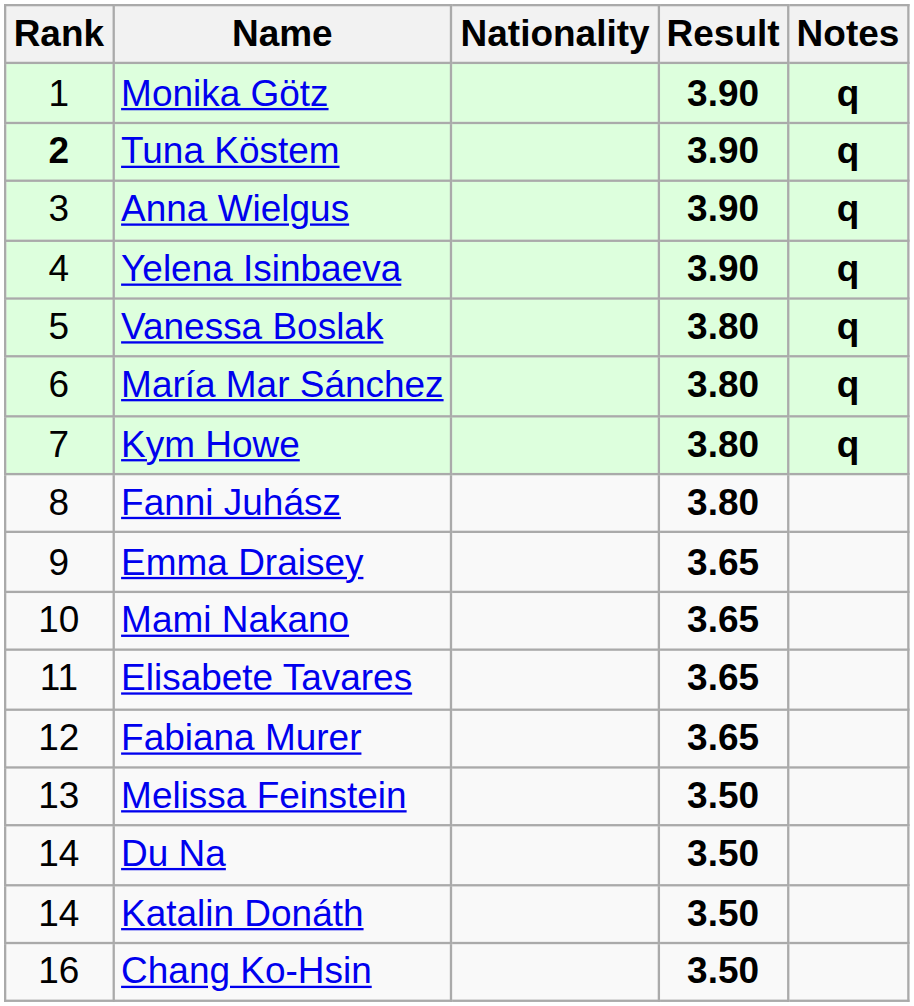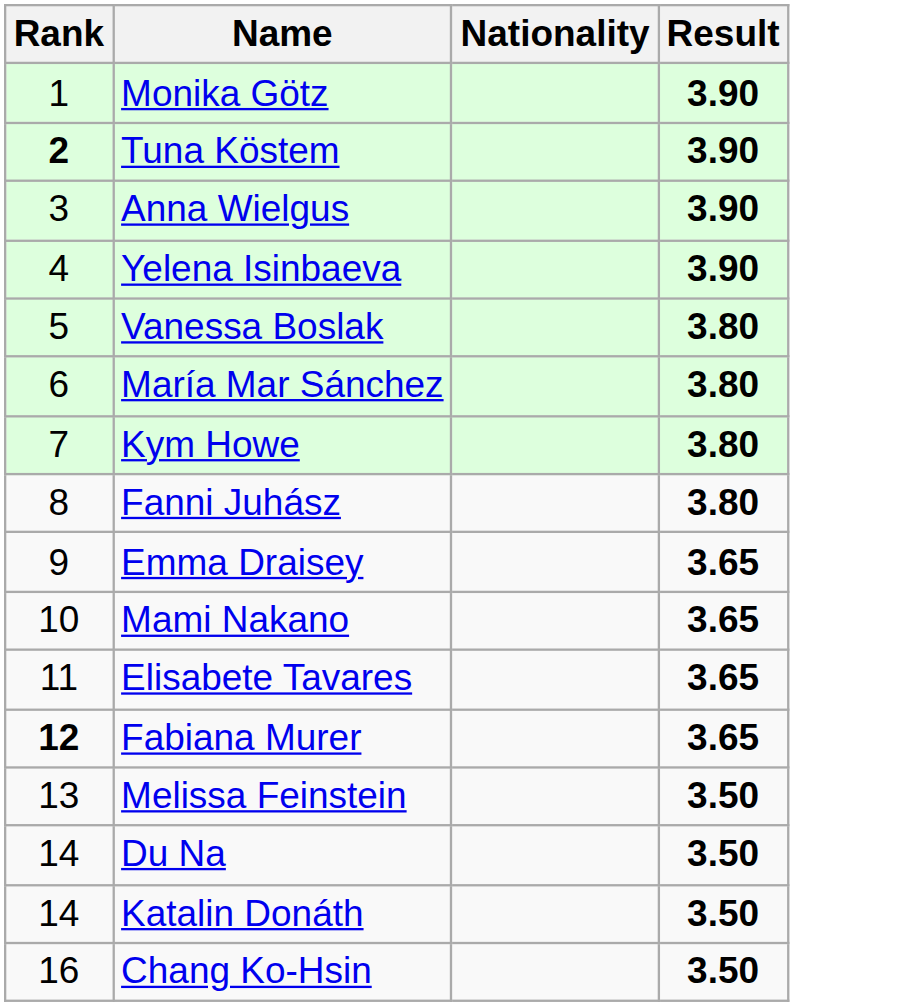- column: Notes | q | q | q | q | q | q | q
Fabiana Murer | Rank: normal -> bold
